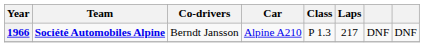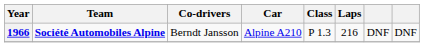1966 | Laps: 217 -> 216
